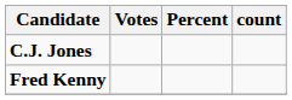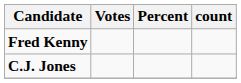rows swapped: C.J. Jones <-> Fred Kenny
